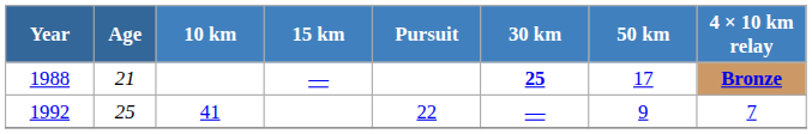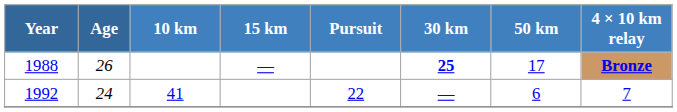1988 | Age: 21 -> 26
1992 | Age: 25 -> 24
1992 | 50 km: 9 -> 6
